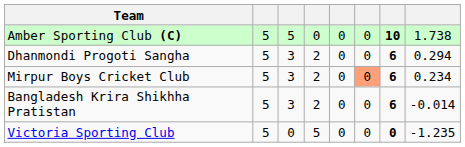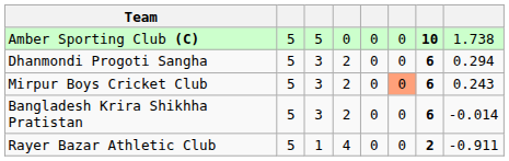Mirpur Boys Cricket Club | column 8: 0.234 -> 0.243
+ row: Rayer Bazar Athletic Club | 5 | 1 | 4 | 0 | 0 | 2 | -0.911
- row: Victoria Sporting Club | 5 | 0 | 5 | 0 | 0 | 0 | -1.235
